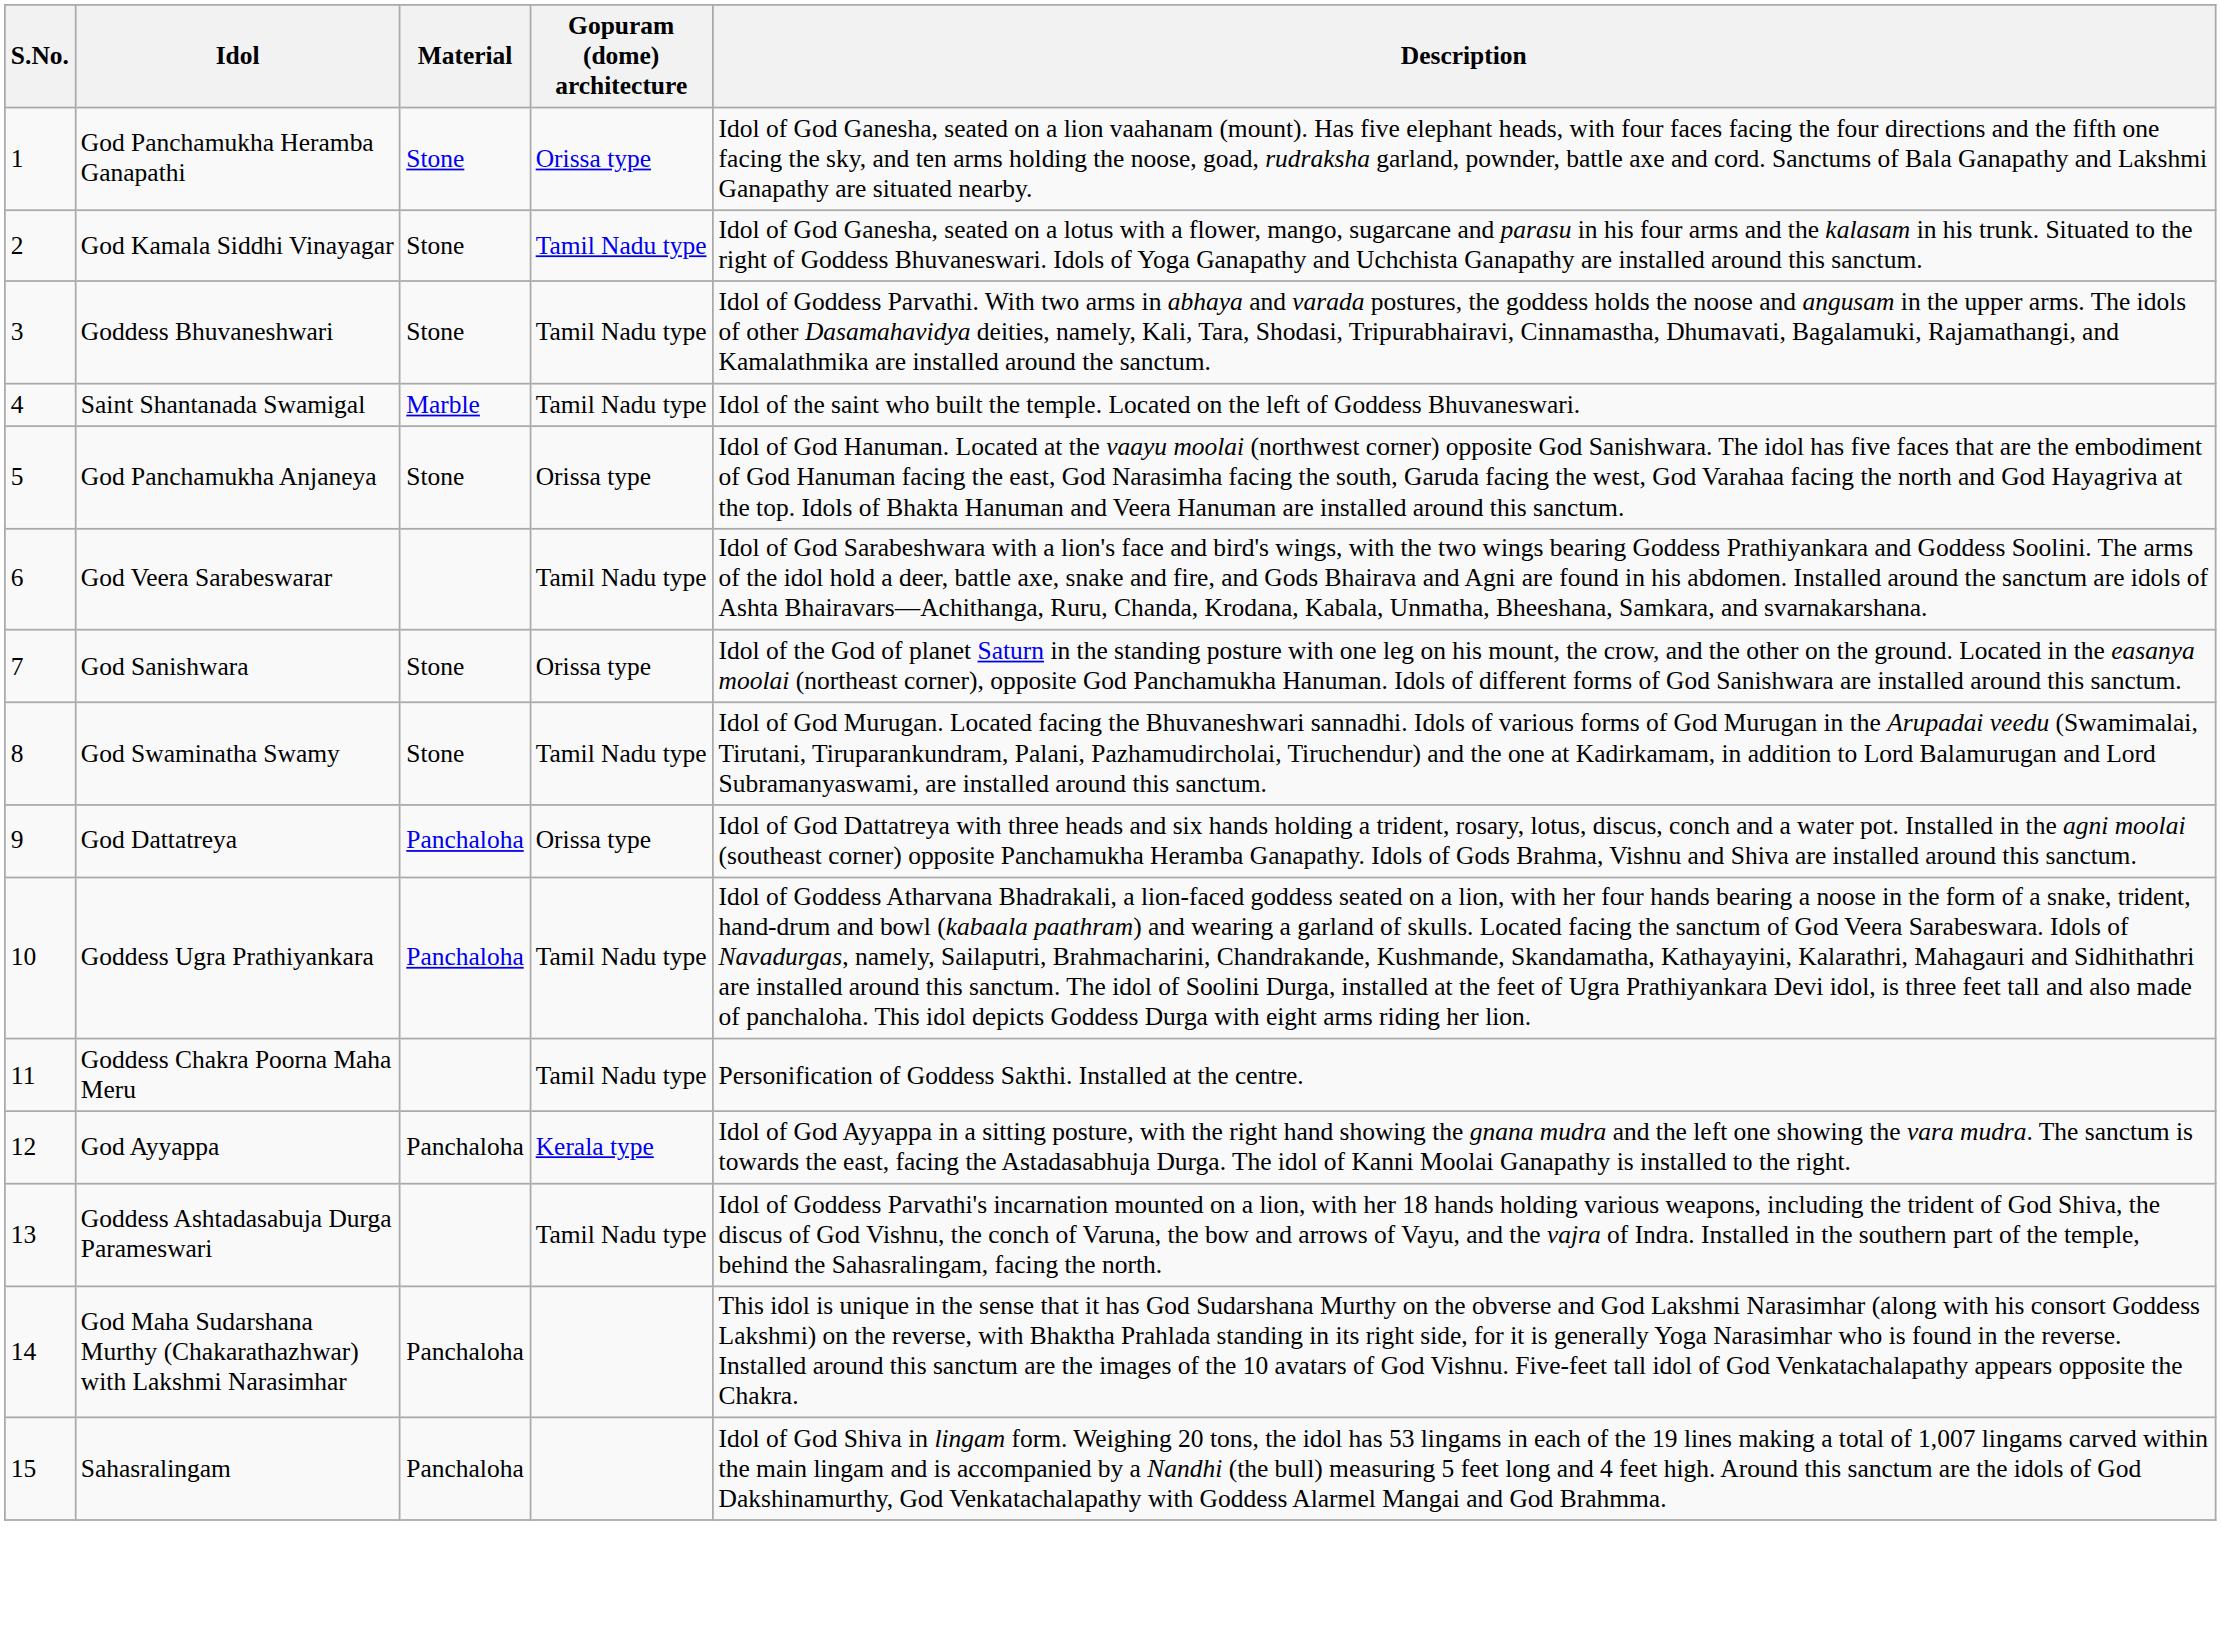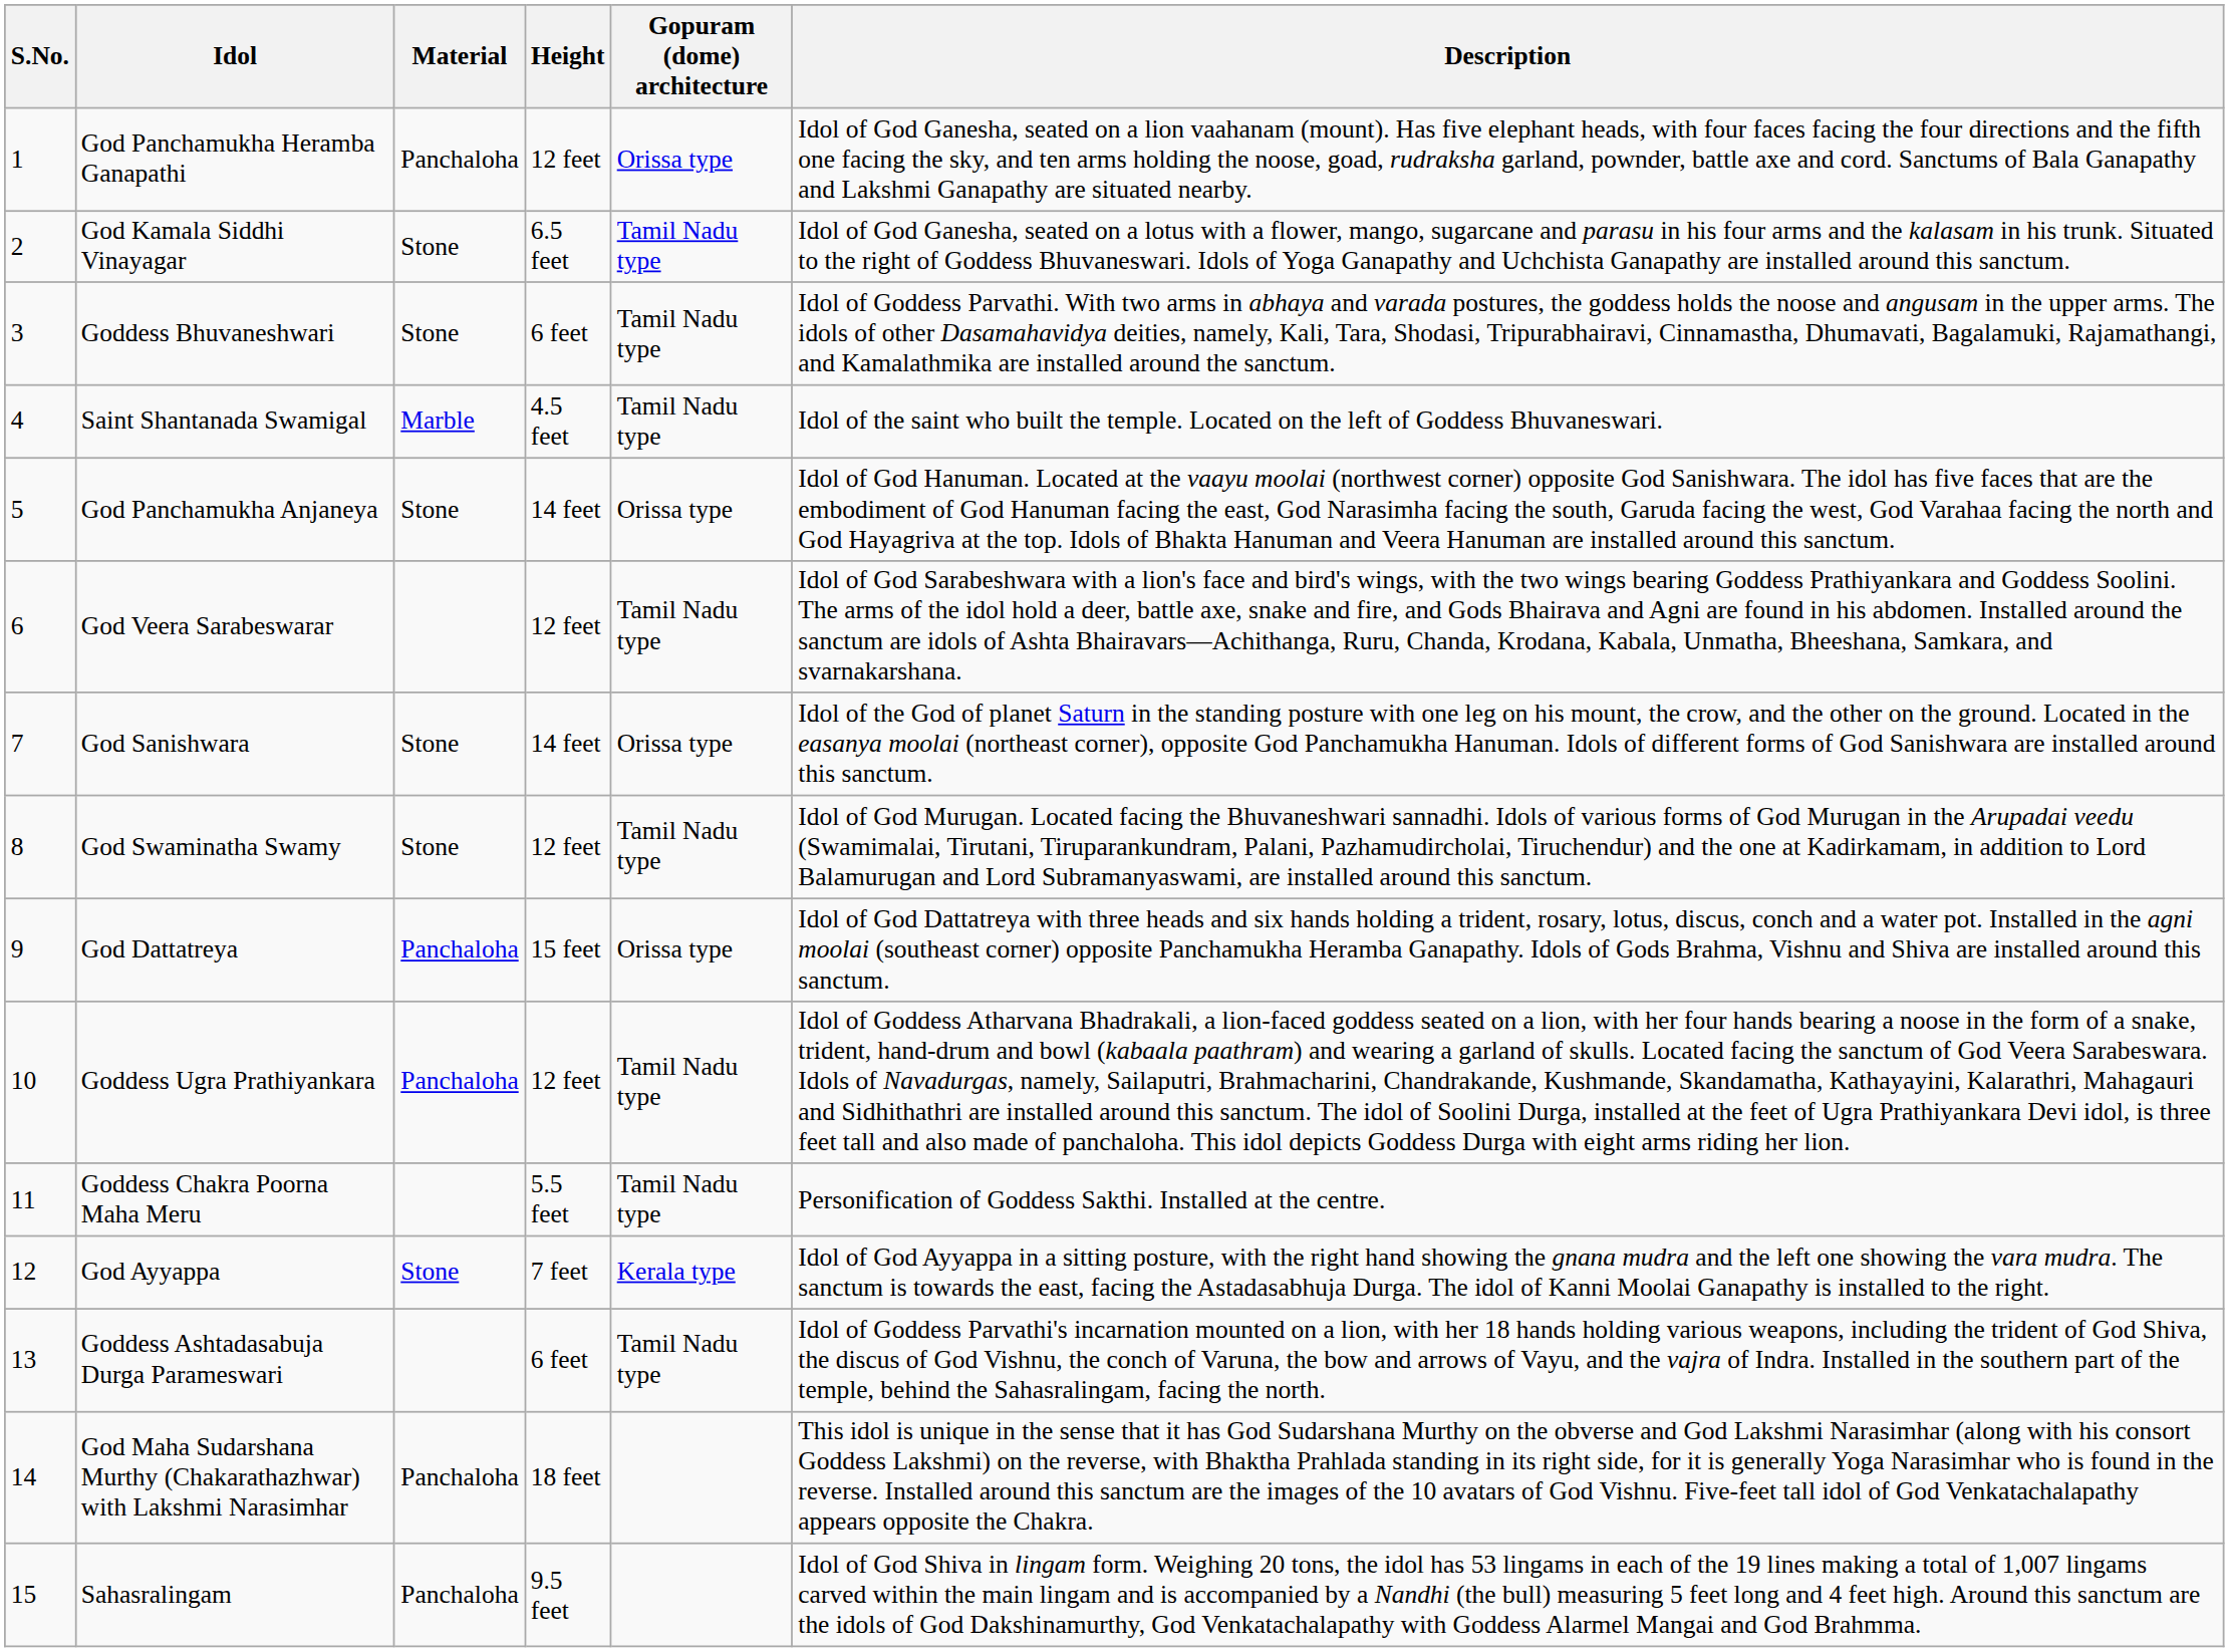+ column: Height | 12 feet | 6.5 feet | 6 feet | 4.5 feet | 14 feet | 12 feet | 14 feet | 12 feet | 15 feet | 12 feet | 5.5 feet | 7 feet | 6 feet | 18 feet | 9.5 feet
God Panchamukha Heramba Ganapathi | Material: Stone -> Panchaloha
God Ayyappa | Material: Panchaloha -> Stone
